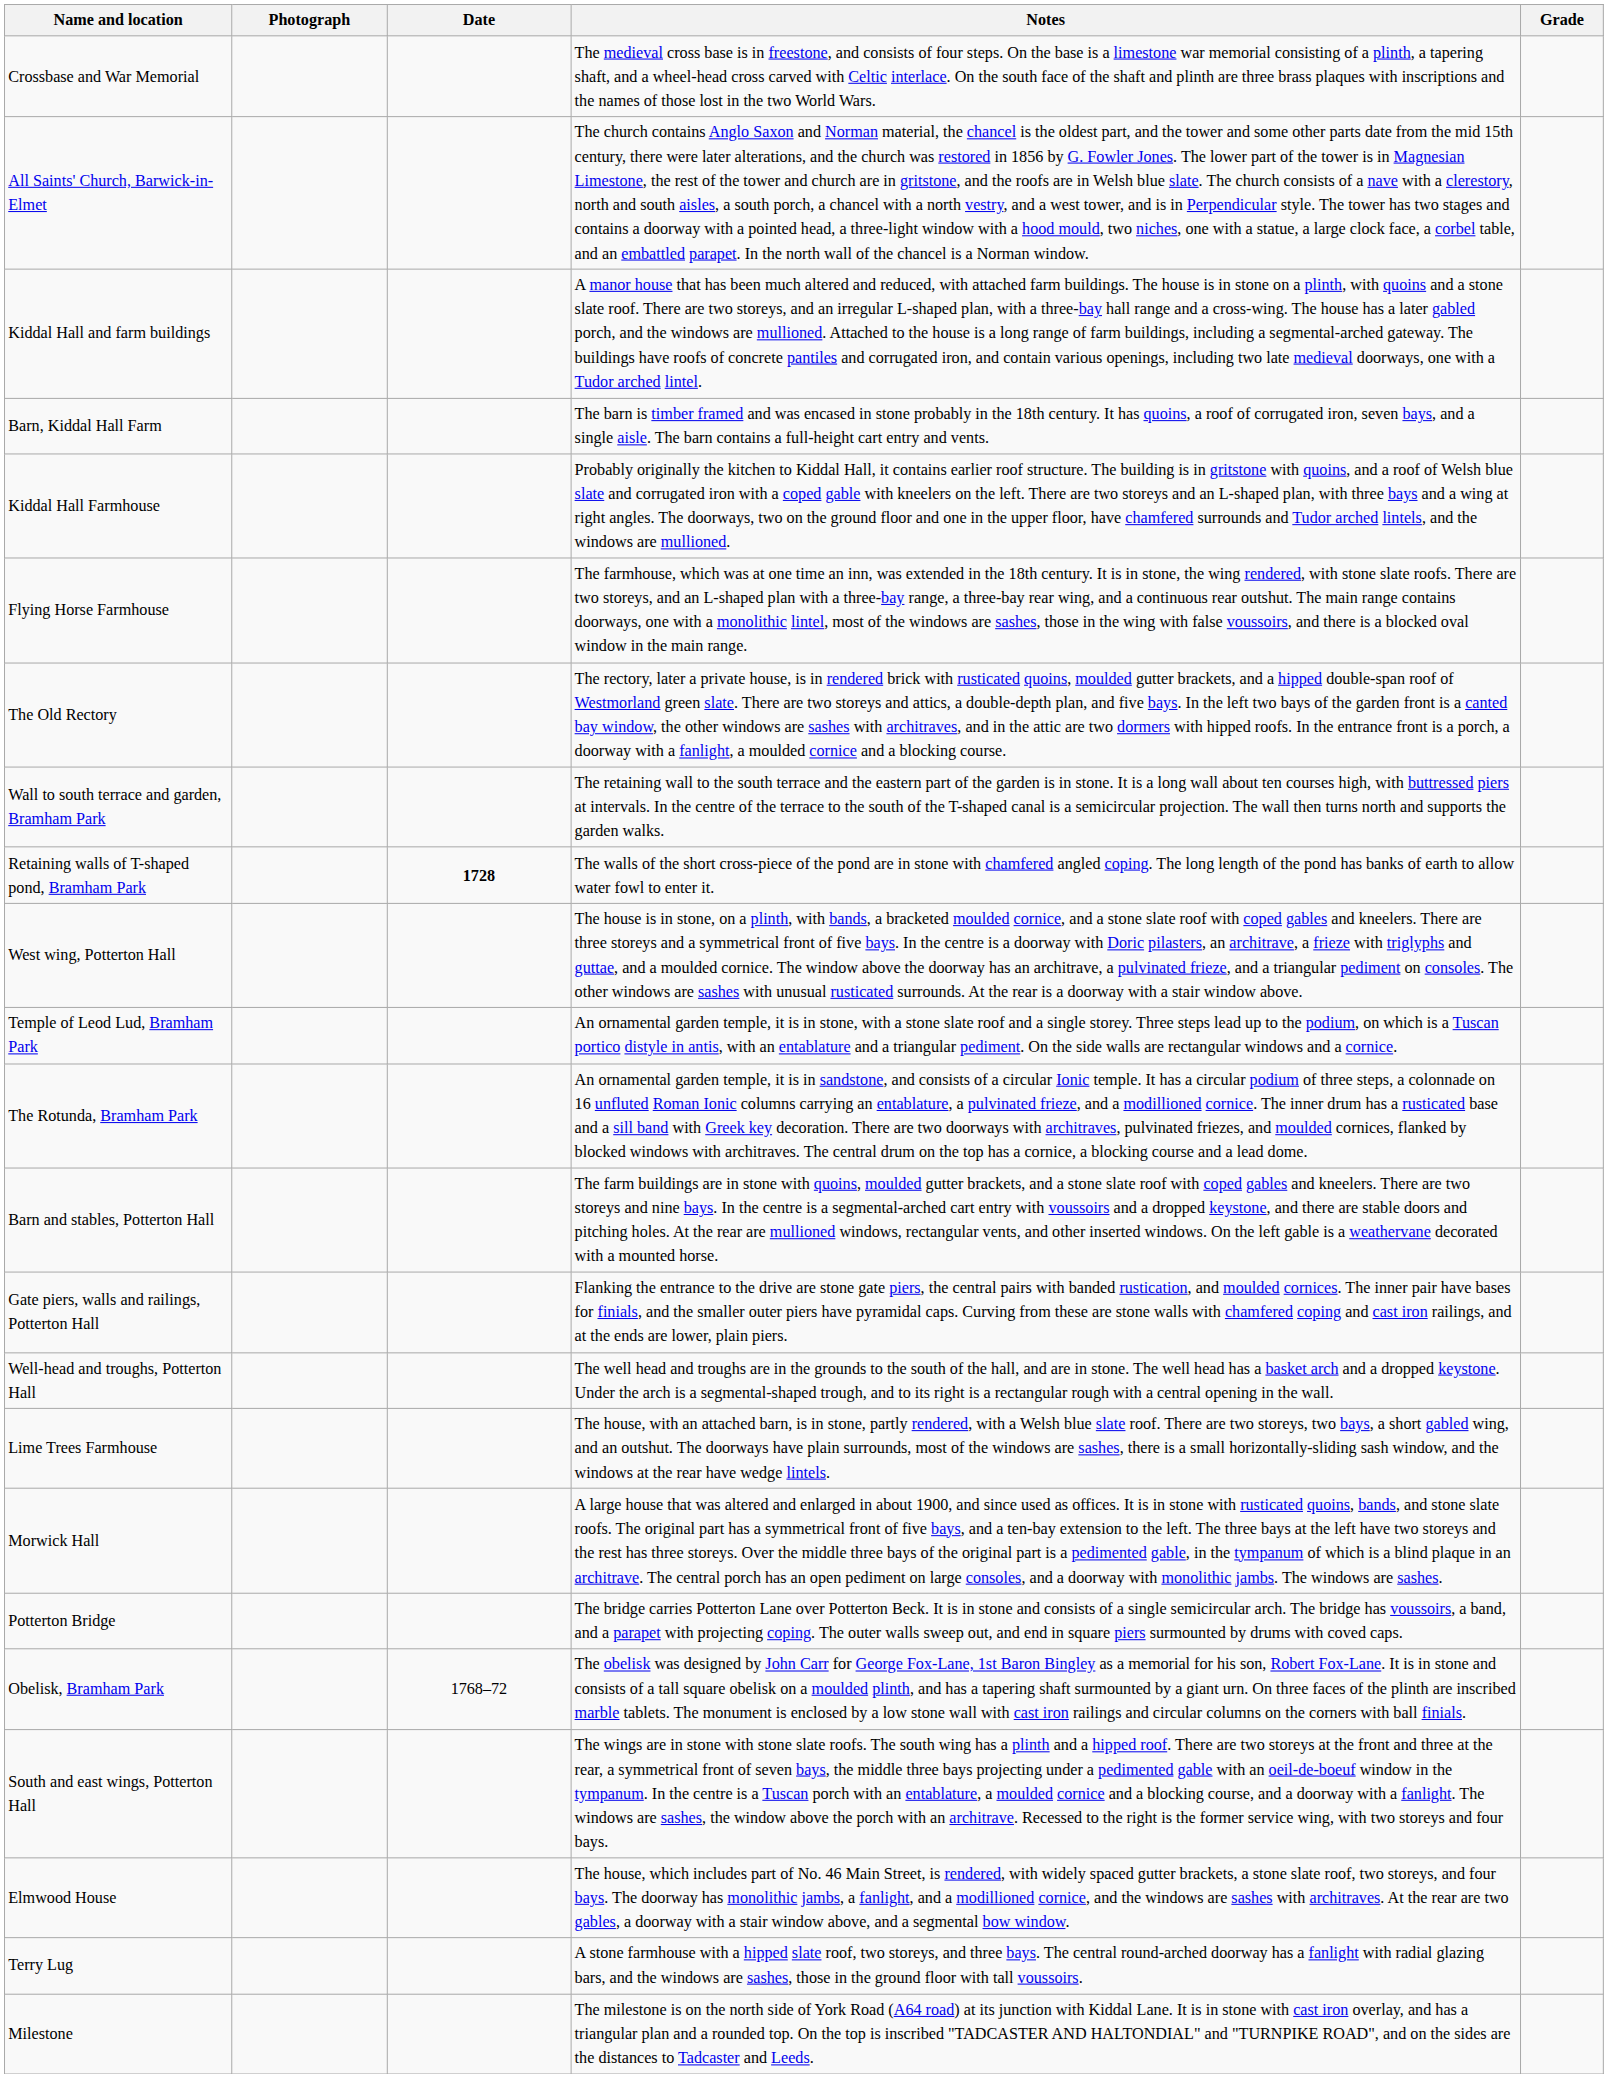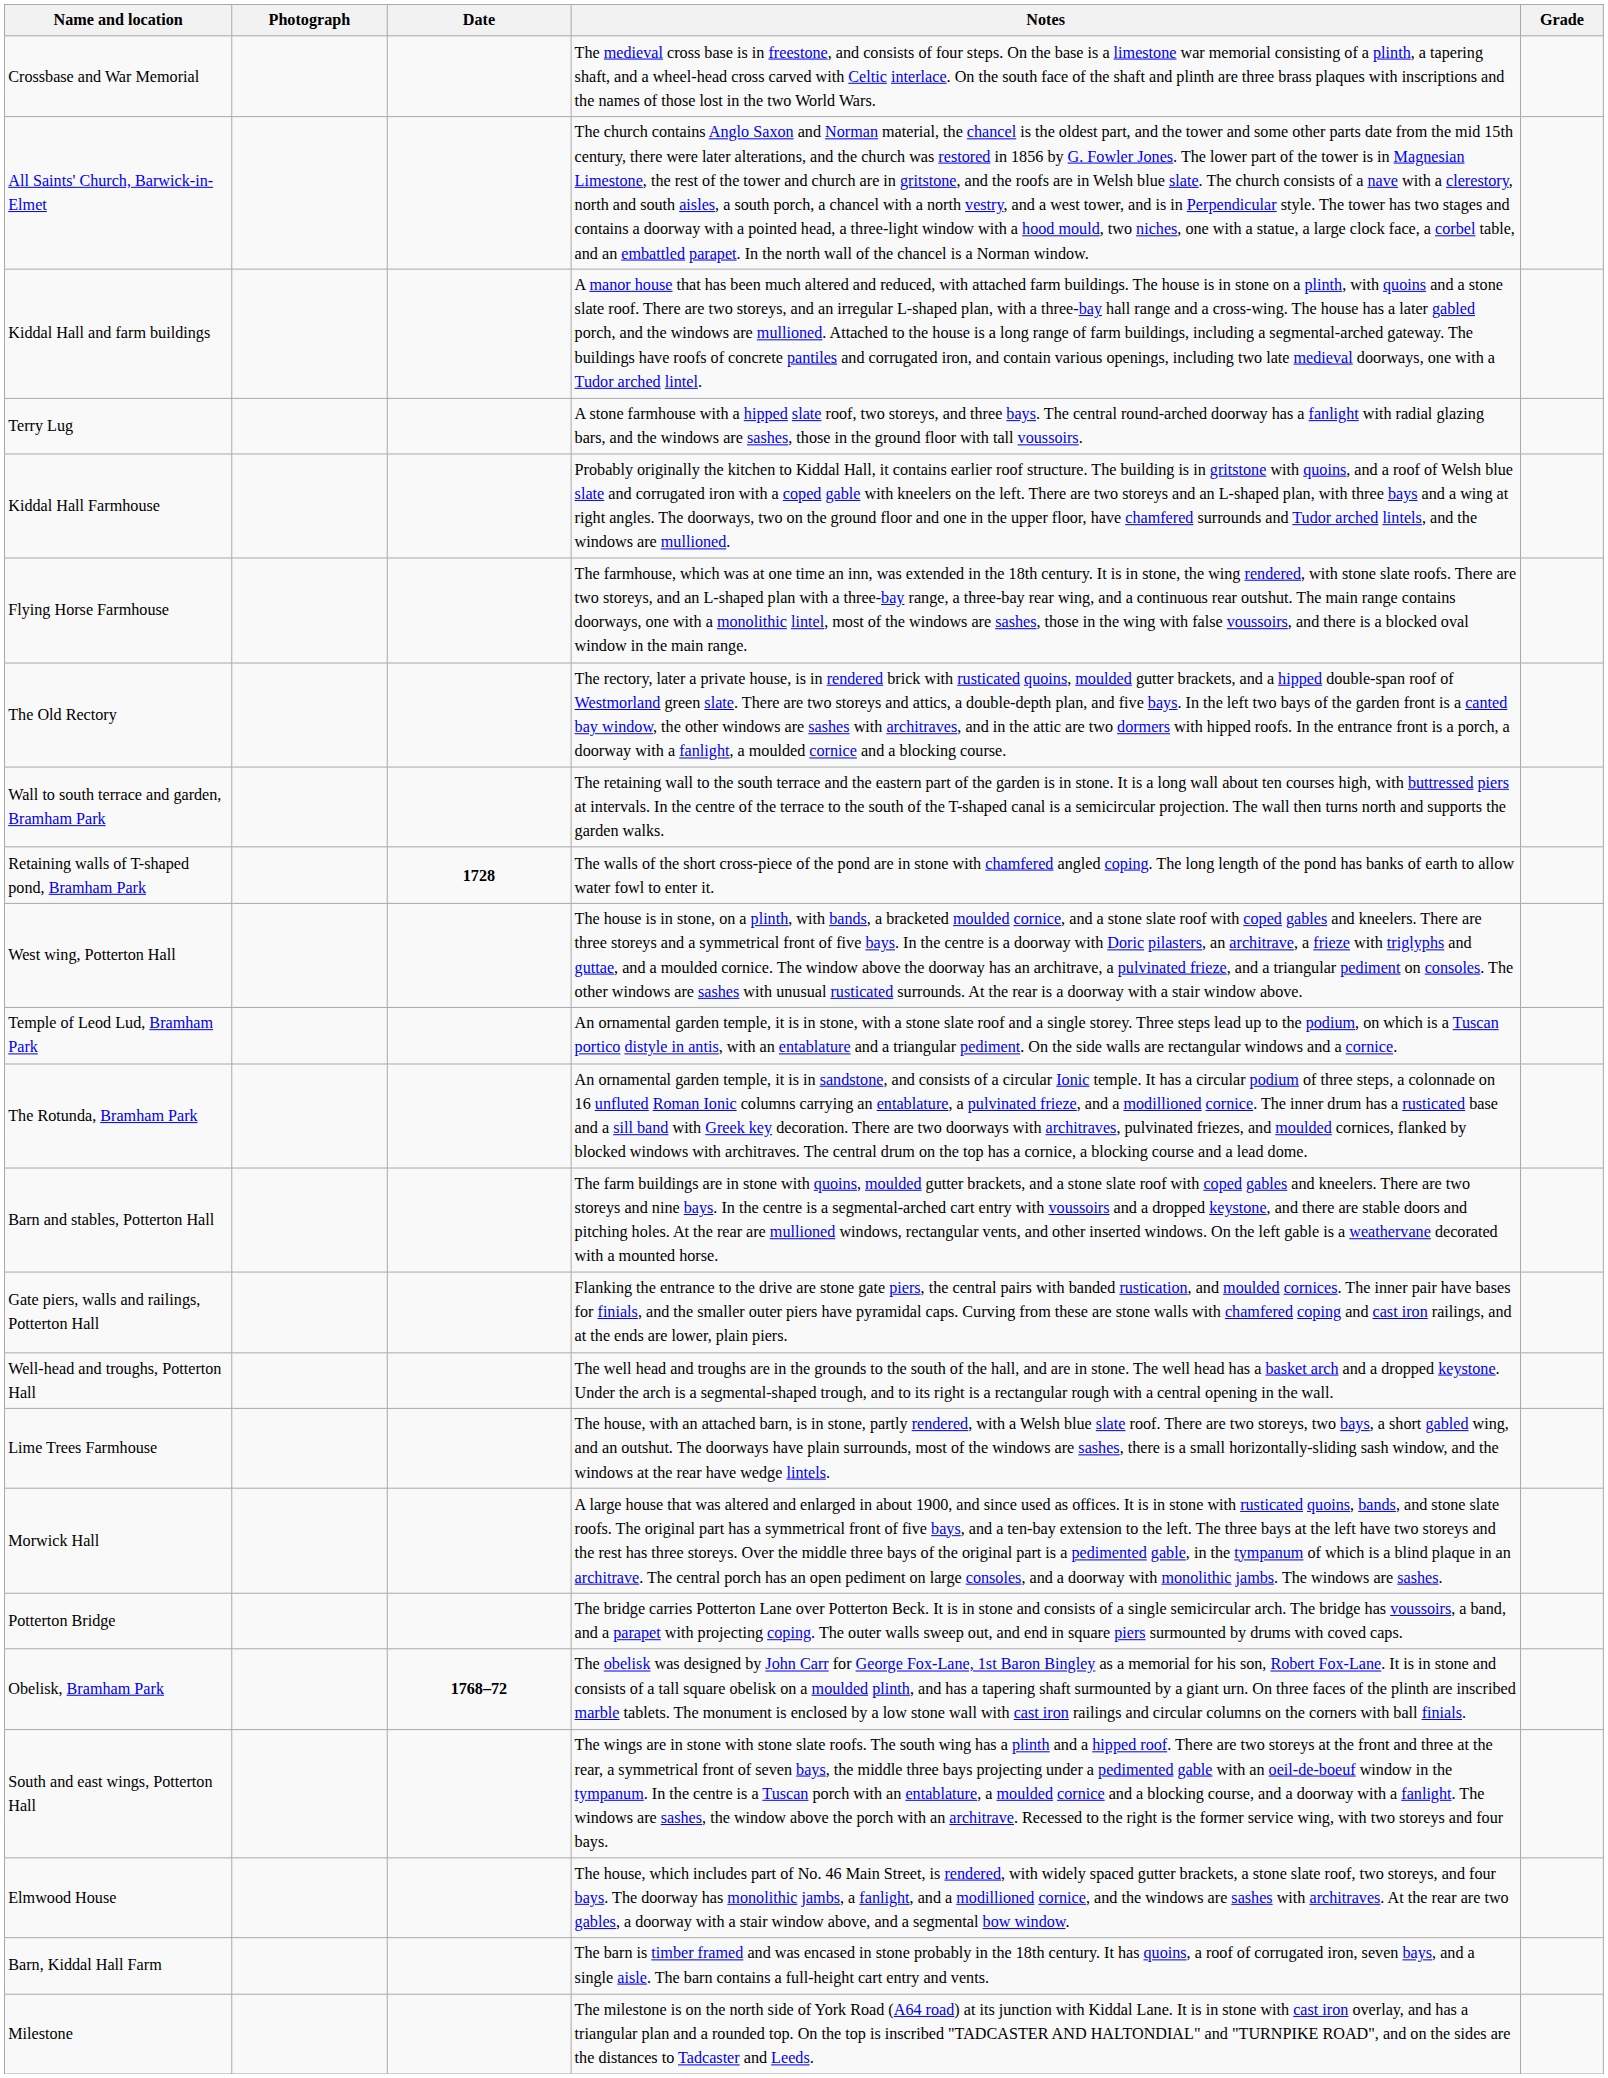rows swapped: Barn, Kiddal Hall Farm <-> Terry Lug
Obelisk, Bramham Park | Date: normal -> bold
